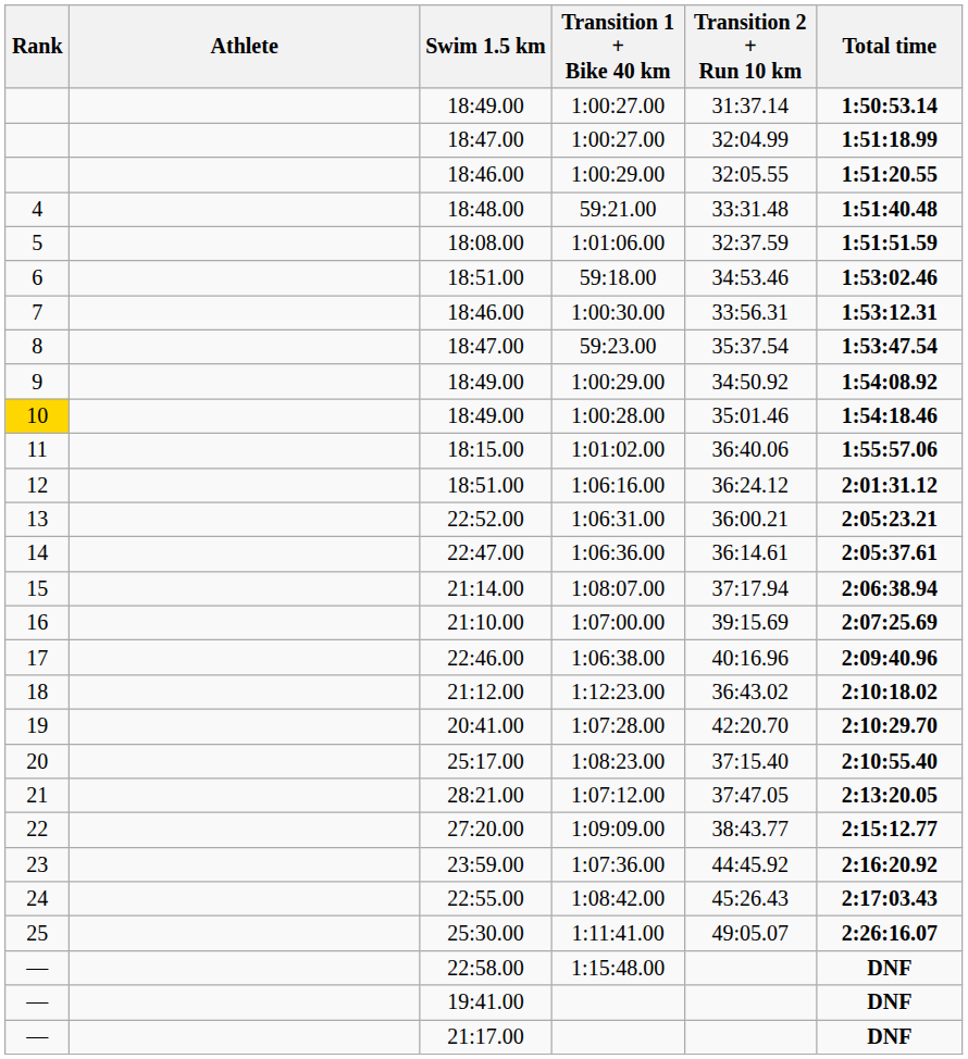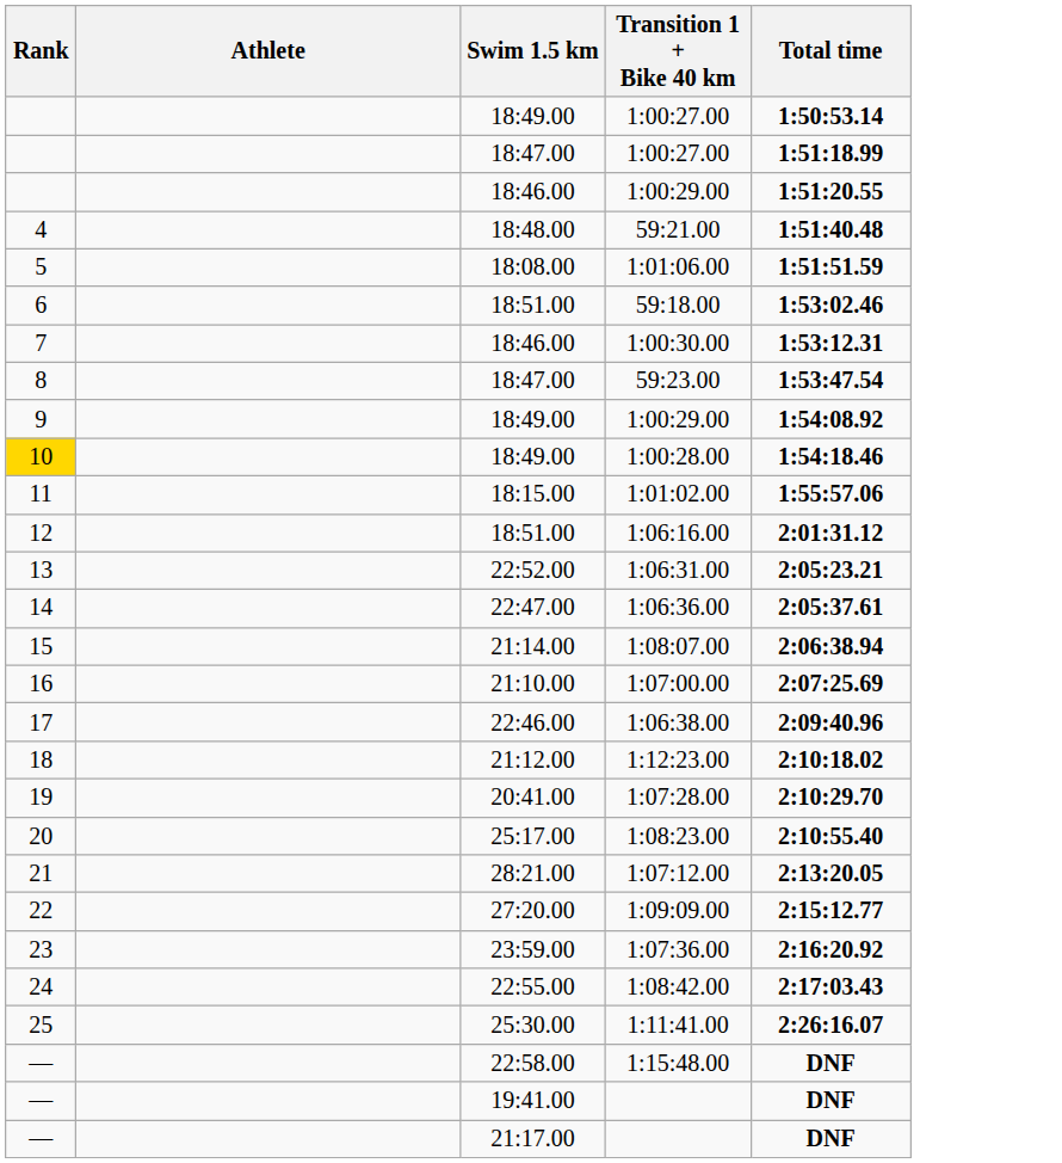- column: Transition 2 + Run 10 km | 31:37.14 | 32:04.99 | 32:05.55 | 33:31.48 | 32:37.59 | 34:53.46 | 33:56.31 | 35:37.54 | 34:50.92 | 35:01.46 | 36:40.06 | 36:24.12 | 36:00.21 | 36:14.61 | 37:17.94 | 39:15.69 | 40:16.96 | 36:43.02 | 42:20.70 | 37:15.40 | 37:47.05 | 38:43.77 | 44:45.92 | 45:26.43 | 49:05.07
